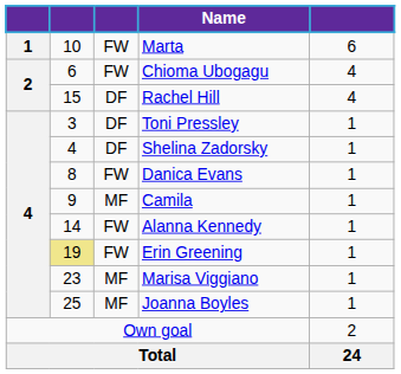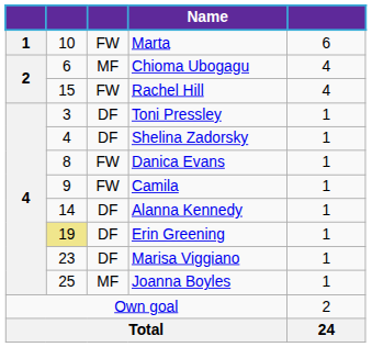Chioma Ubogagu | column 3: FW -> MF
Rachel Hill | column 3: DF -> FW
Camila | column 3: MF -> FW
Alanna Kennedy | column 3: FW -> DF
Erin Greening | column 3: FW -> DF
Marisa Viggiano | column 3: MF -> DF
